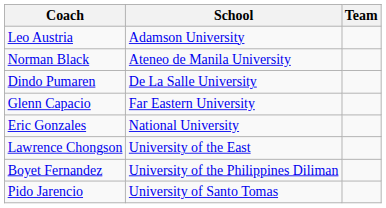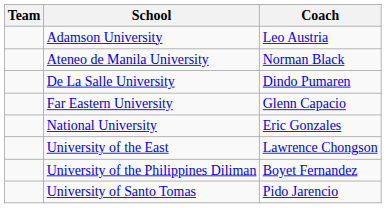columns swapped: Team <-> Coach
